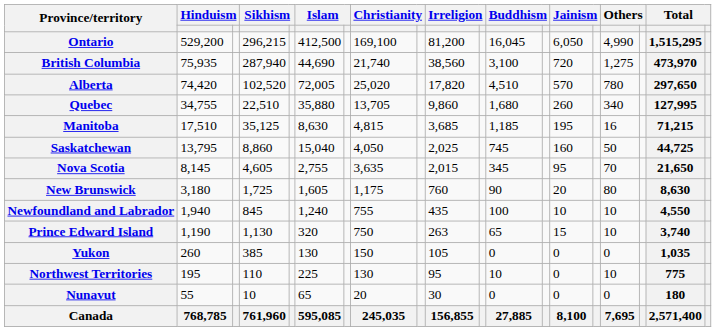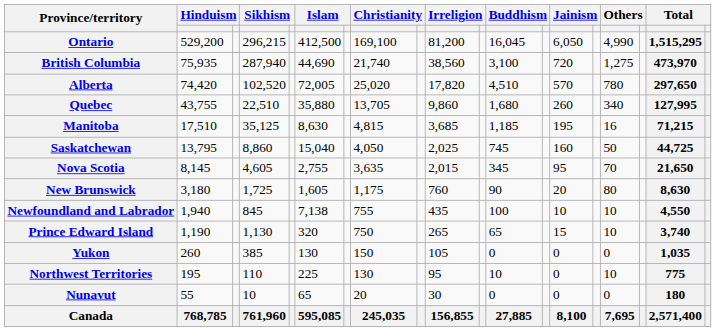Quebec | column 2: 34,755 -> 43,755
Newfoundland and Labrador | column 6: 1,240 -> 7,138
Prince Edward Island | column 10: 263 -> 265
